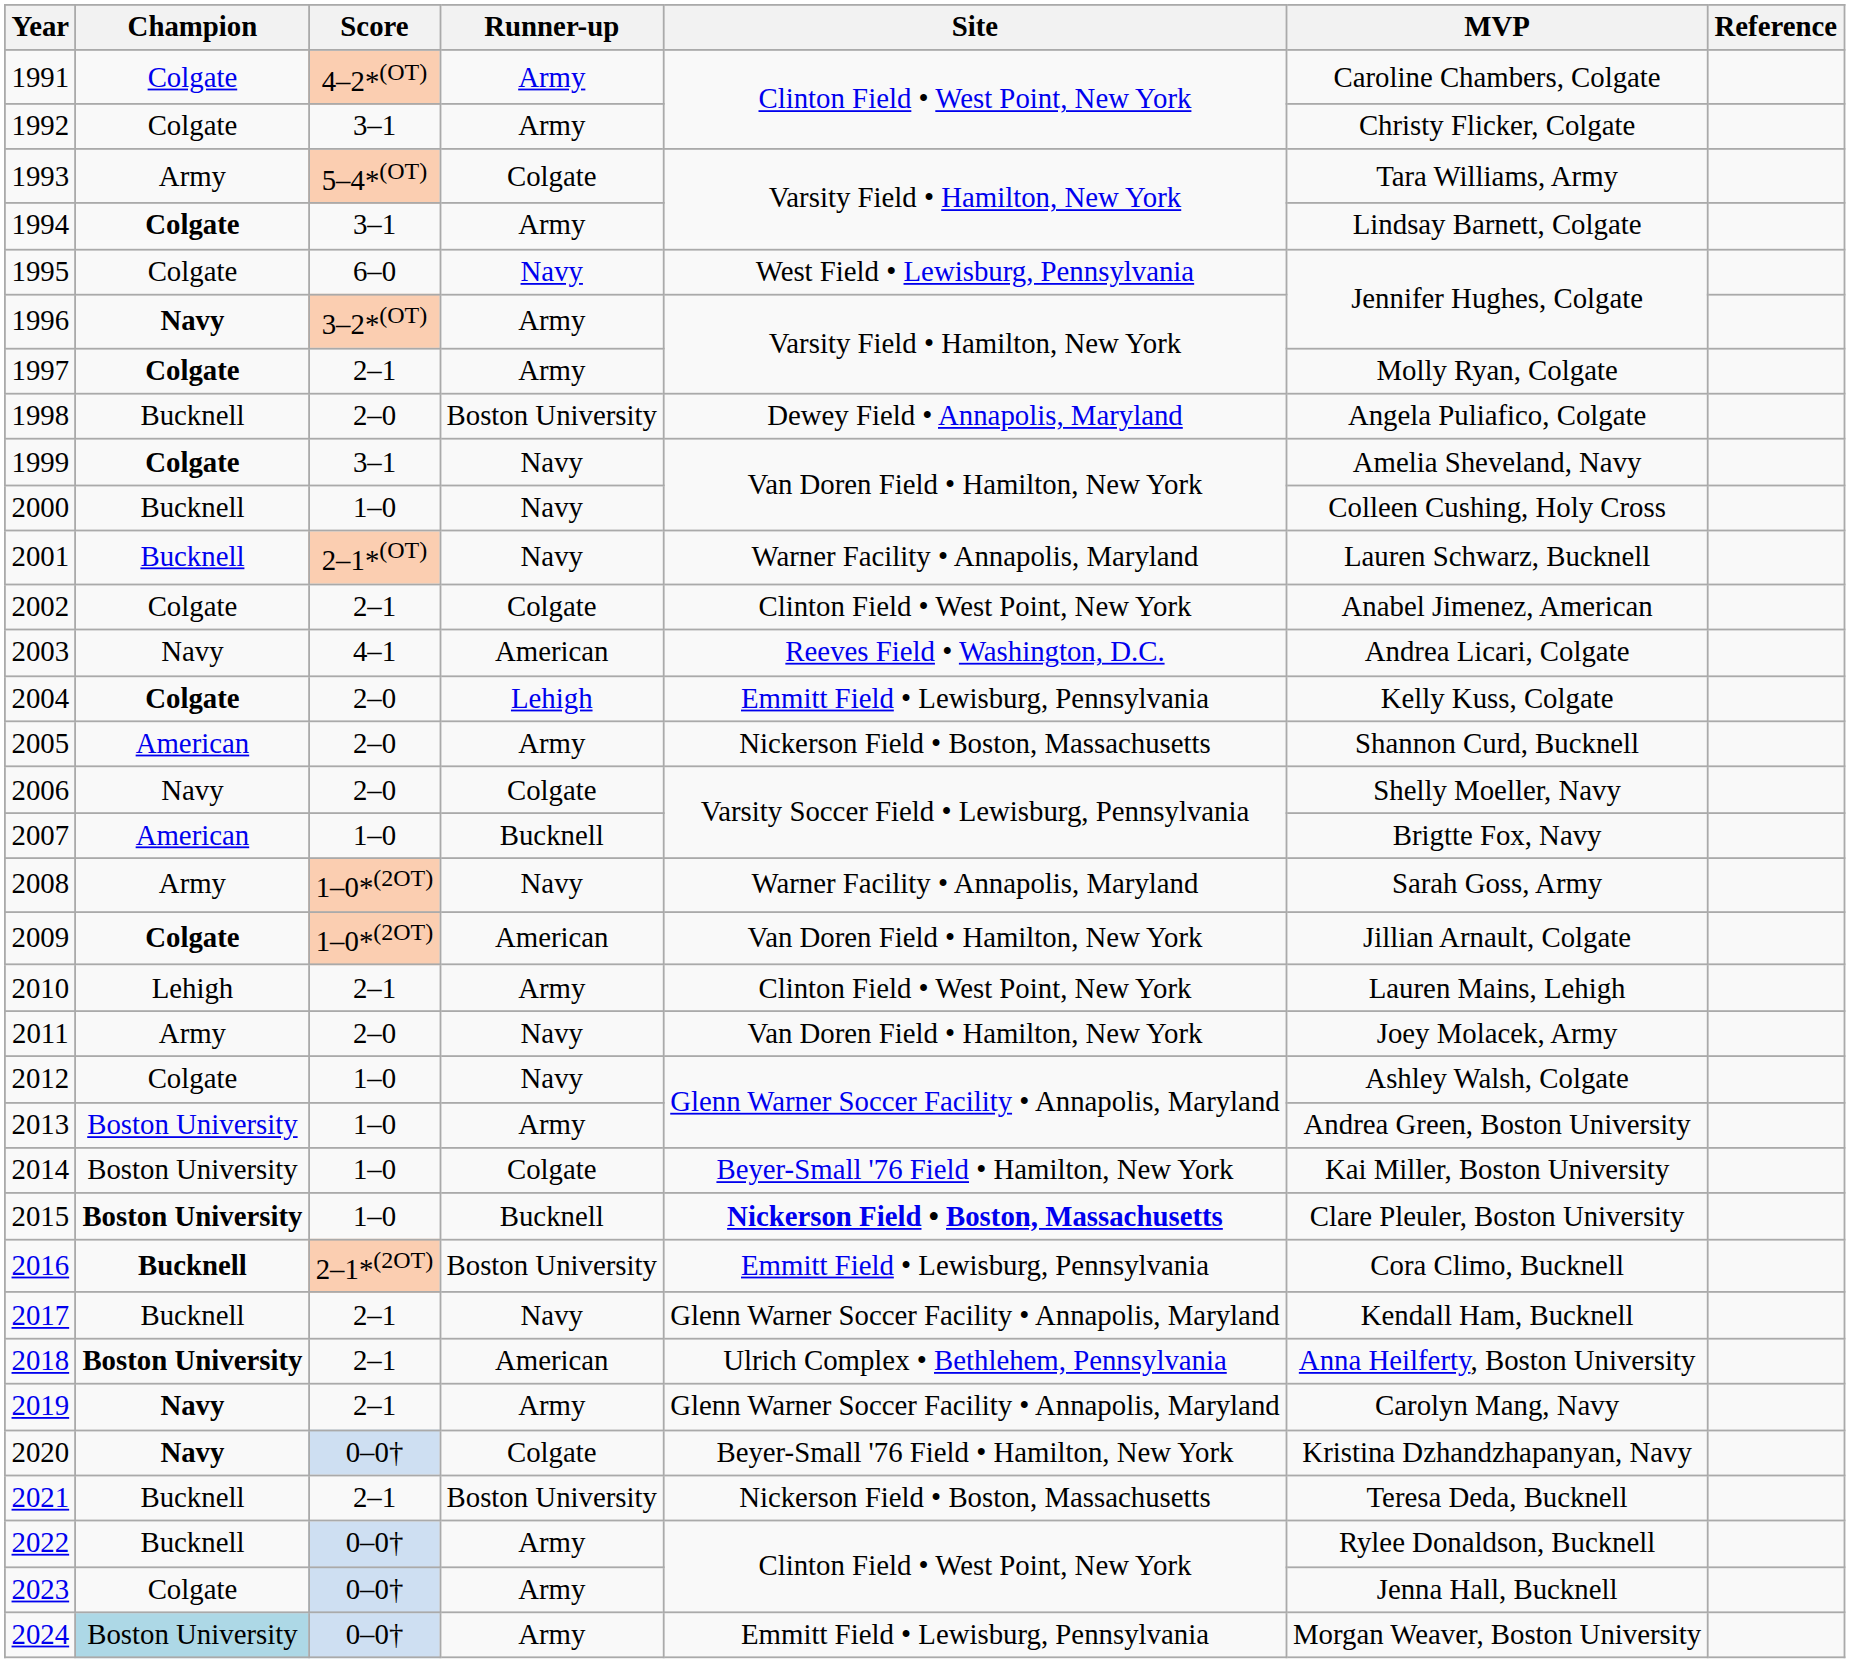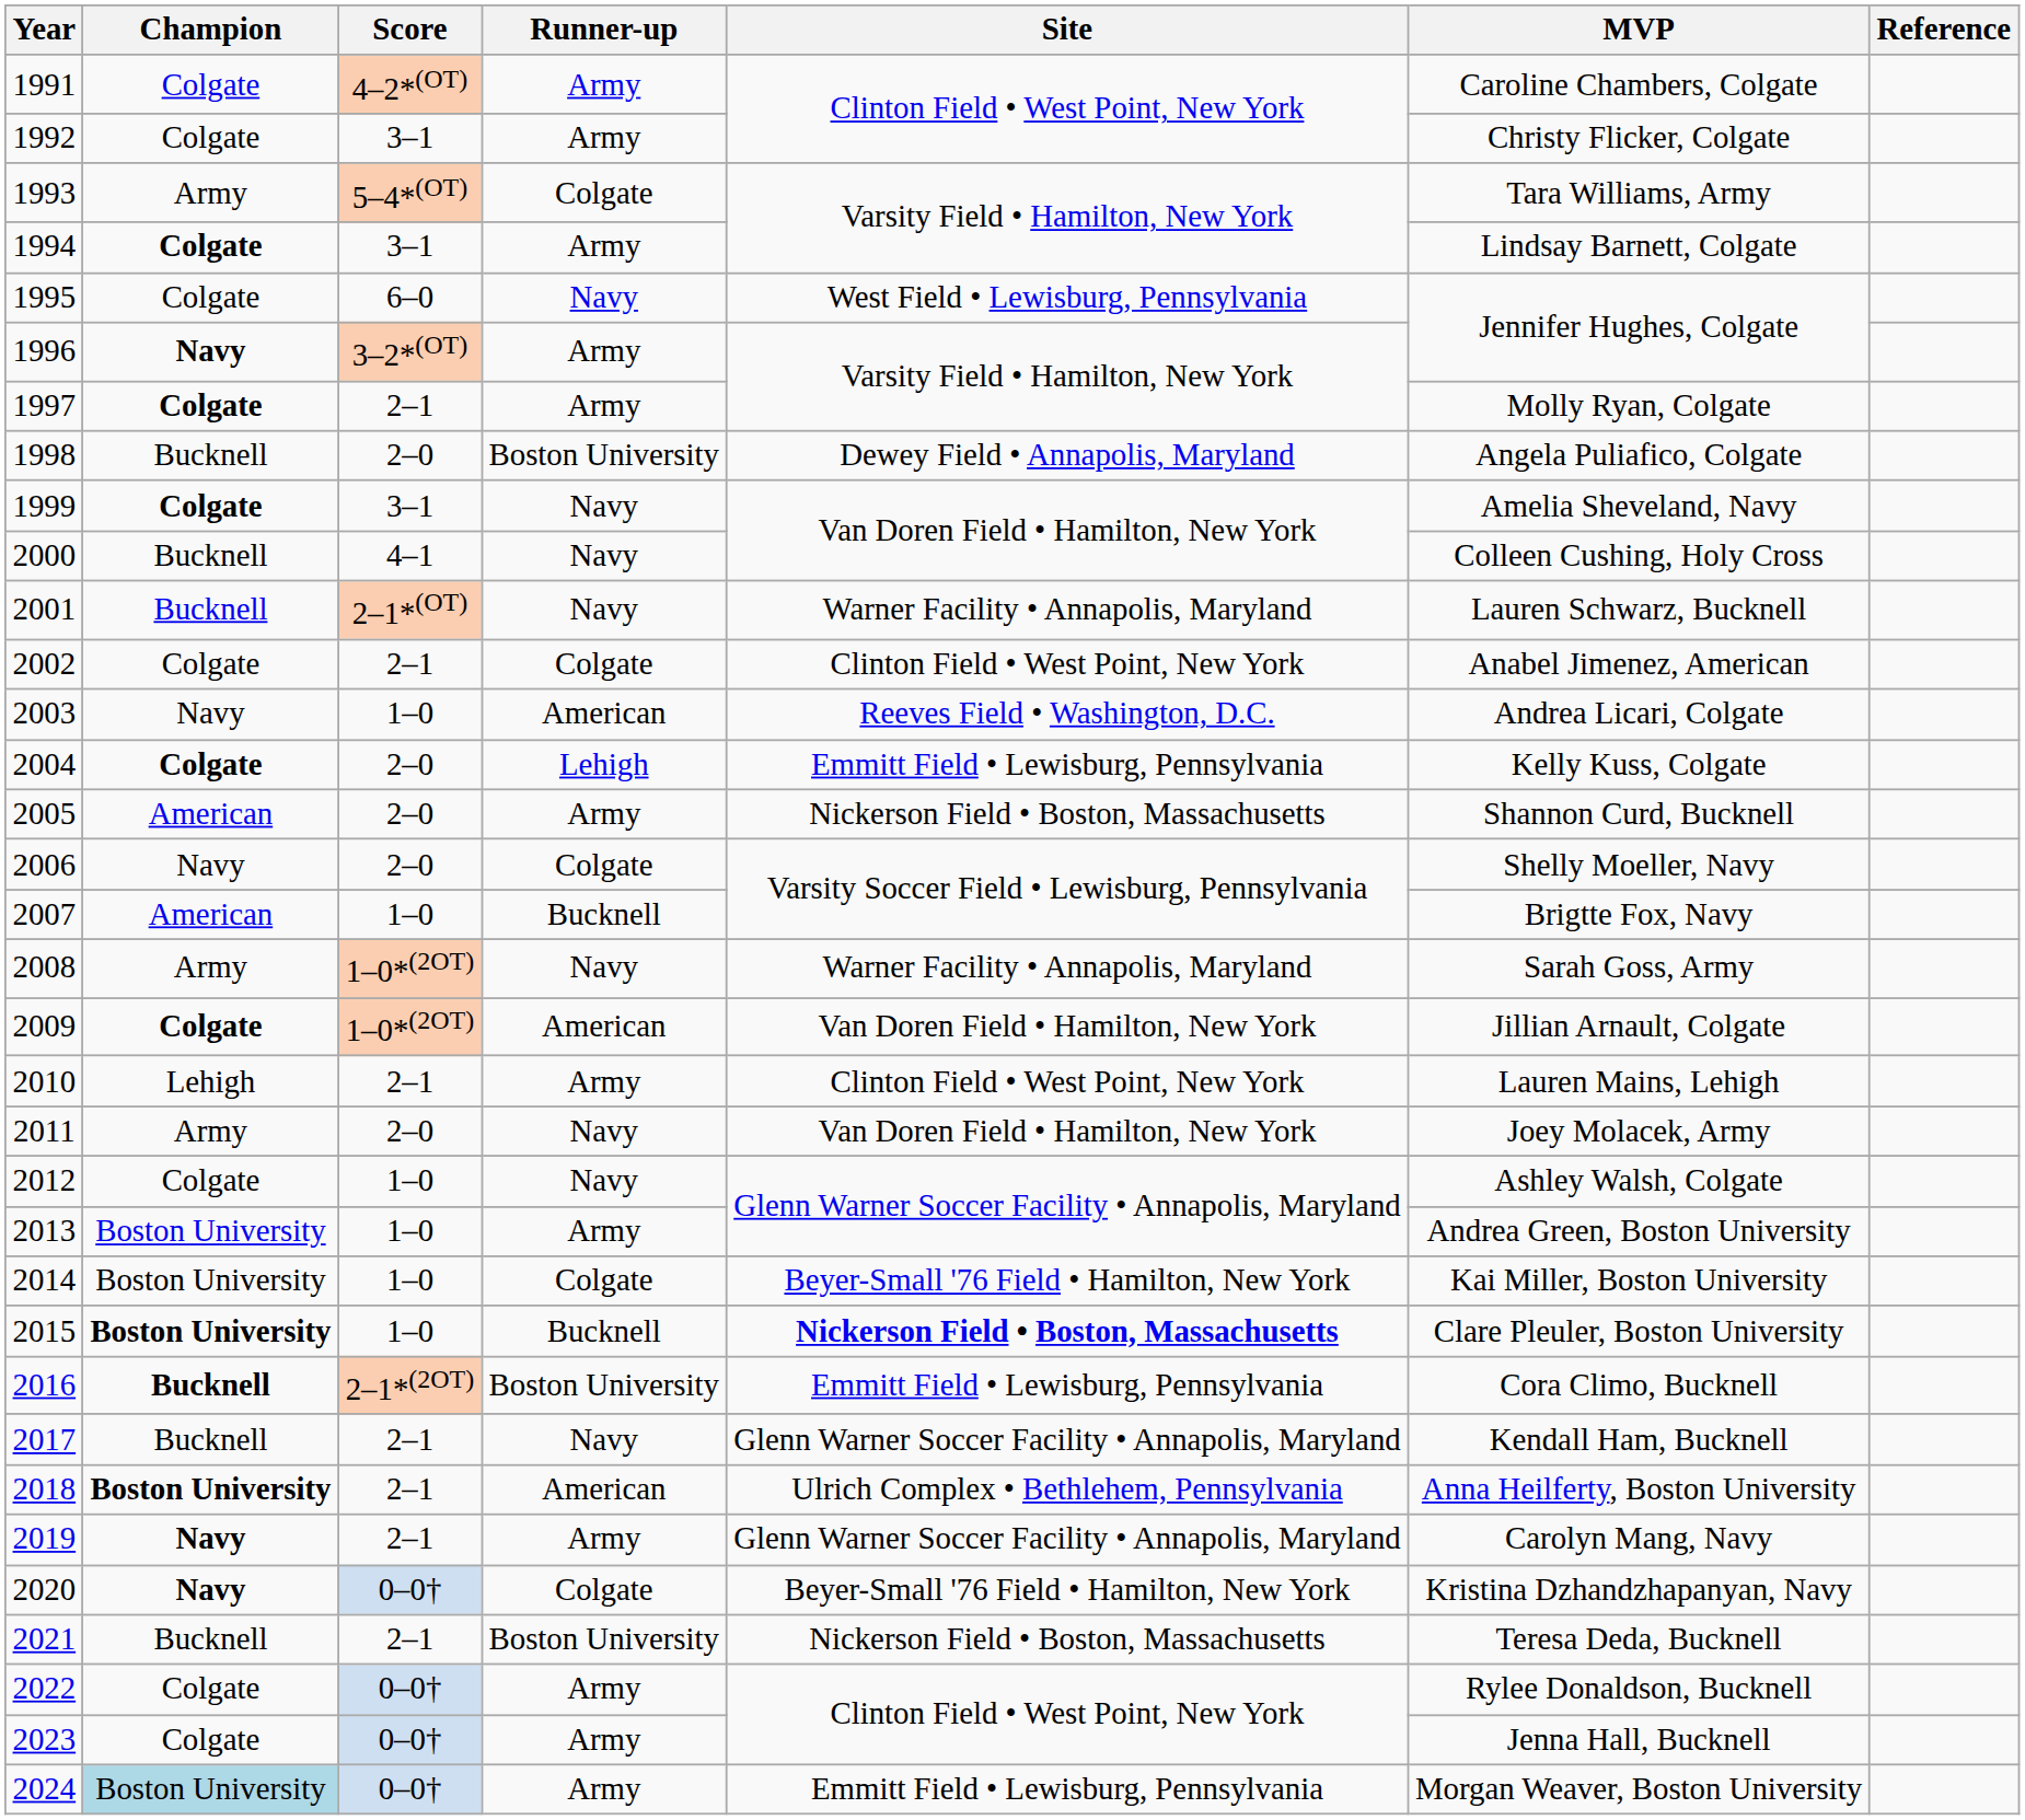2000 | Score: 1–0 -> 4–1
2003 | Score: 4–1 -> 1–0
2022 | Champion: Bucknell -> Colgate
